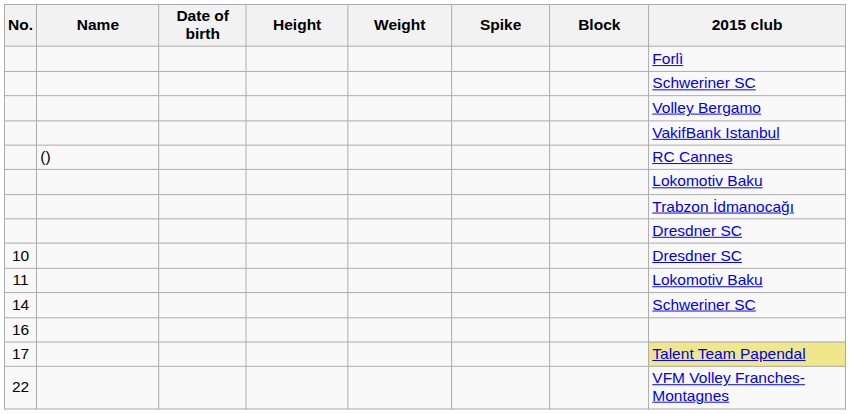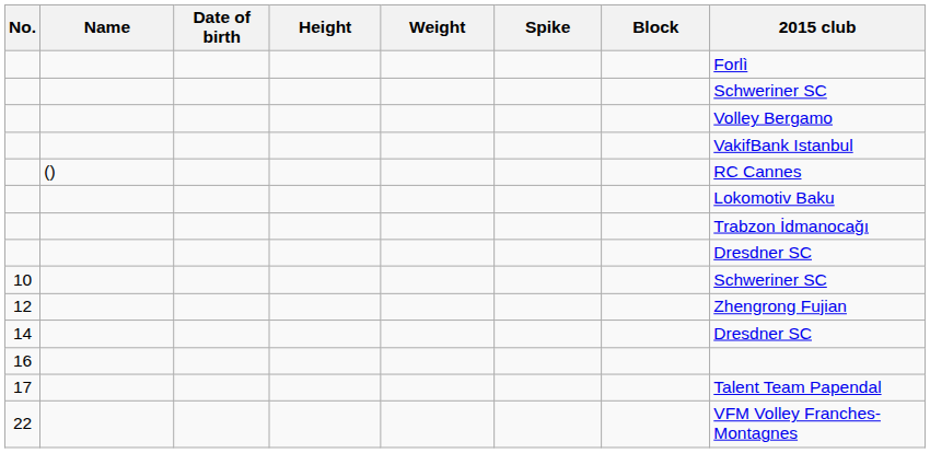10 | 2015 club: Dresdner SC -> Schweriner SC
- row: 11 | Lokomotiv Baku
+ row: 12 | Zhengrong Fujian
14 | 2015 club: Schweriner SC -> Dresdner SC
17 | 2015 club: khaki background -> no background
